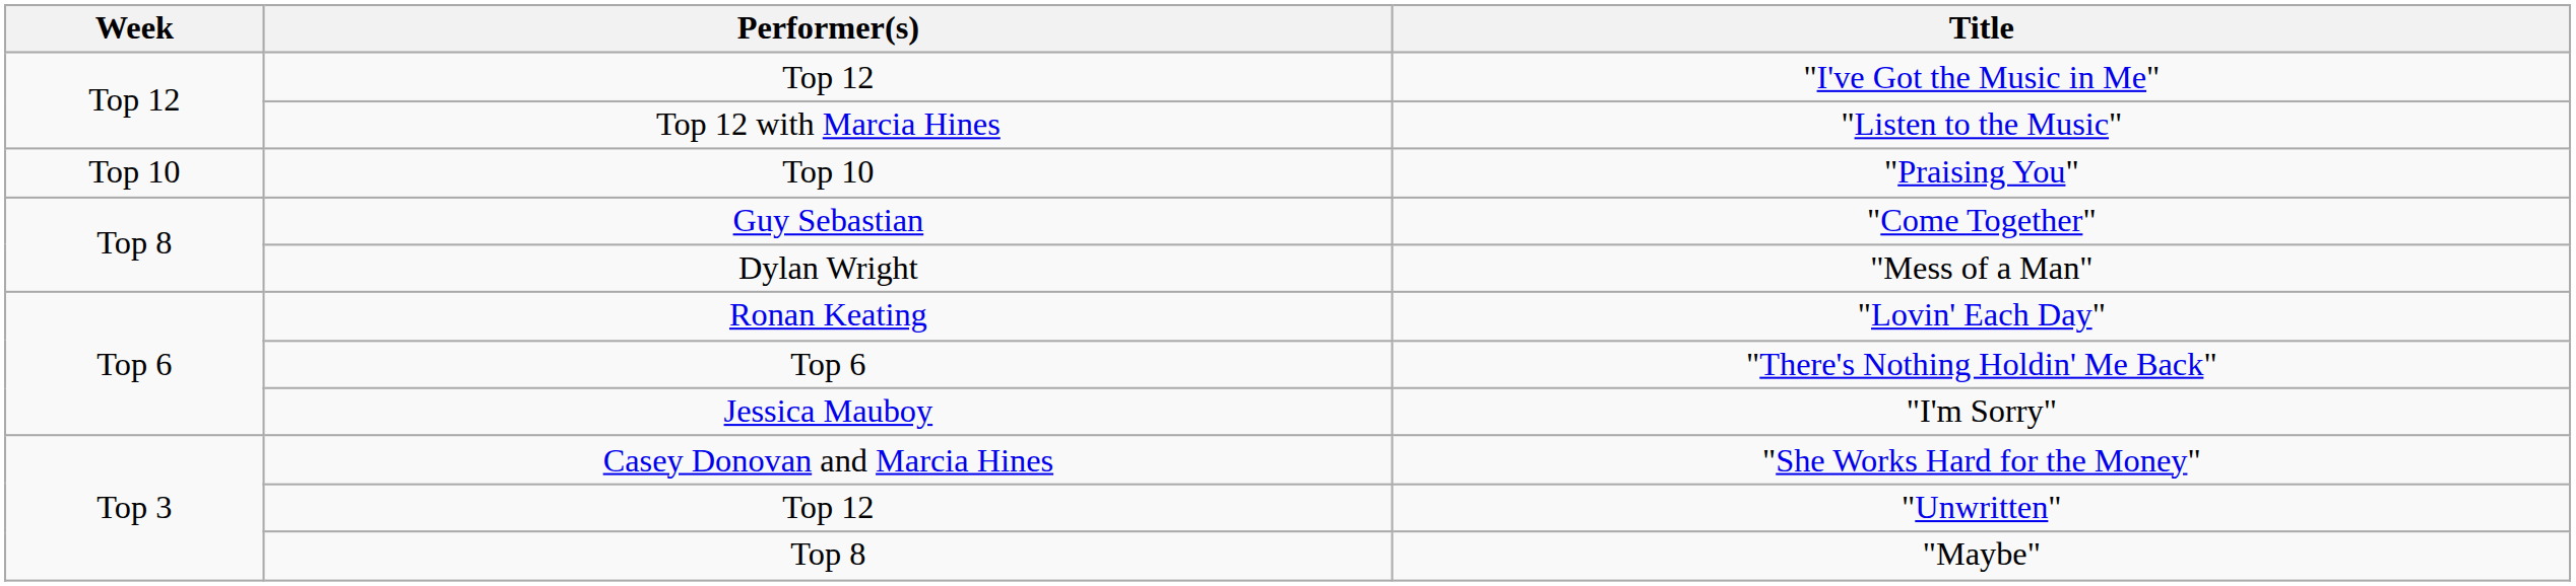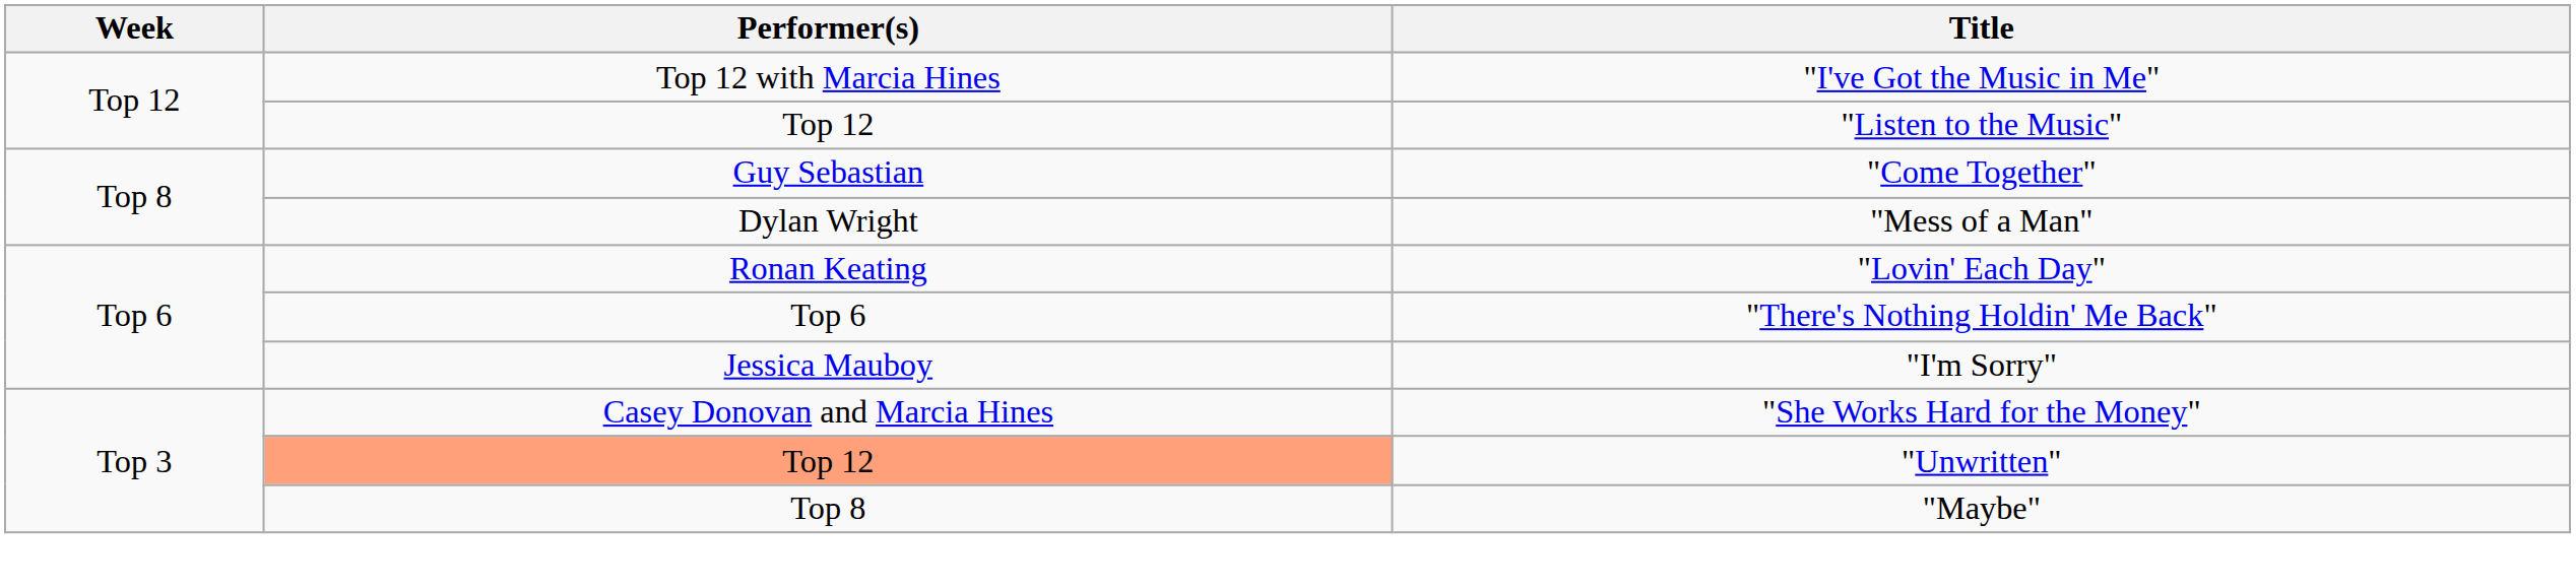"I've Got the Music in Me" | Performer(s): Top 12 -> Top 12 with Marcia Hines
"Listen to the Music" | Performer(s): Top 12 with Marcia Hines -> Top 12
- row: Top 10 | Top 10 | "Praising You"
"Unwritten" | Performer(s): no background -> lightsalmon background
